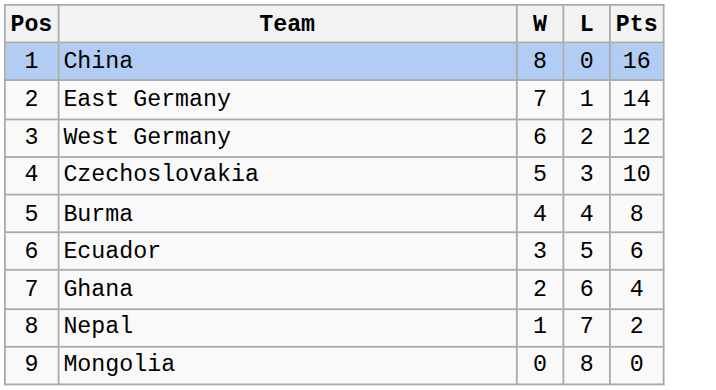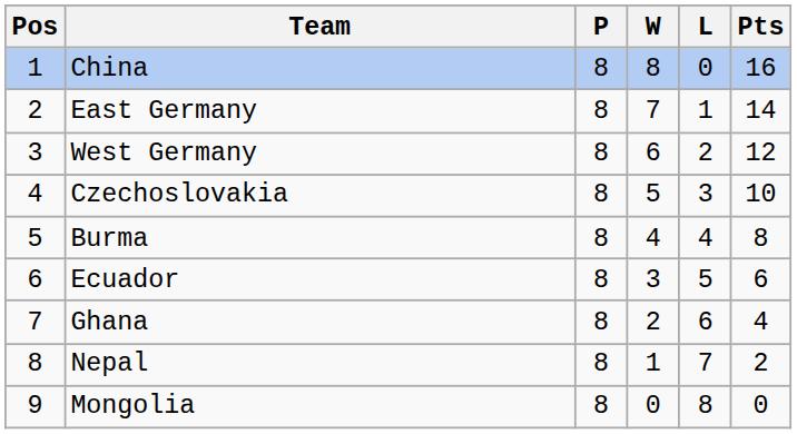+ column: P | 8 | 8 | 8 | 8 | 8 | 8 | 8 | 8 | 8
